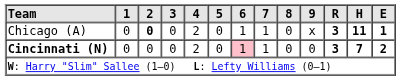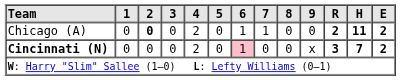Chicago (A) | 9: x -> 0
Chicago (A) | R: 3 -> 2
Chicago (A) | E: 1 -> 2
Cincinnati (N) | 7: 1 -> 0
Cincinnati (N) | 9: 0 -> x
